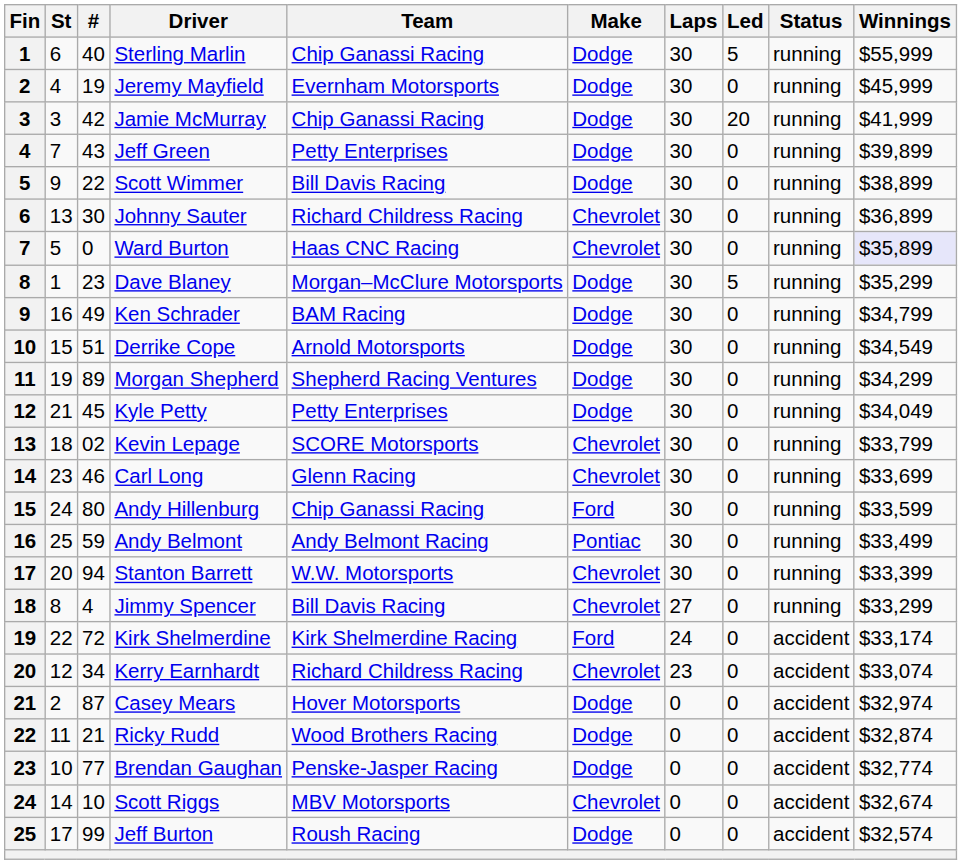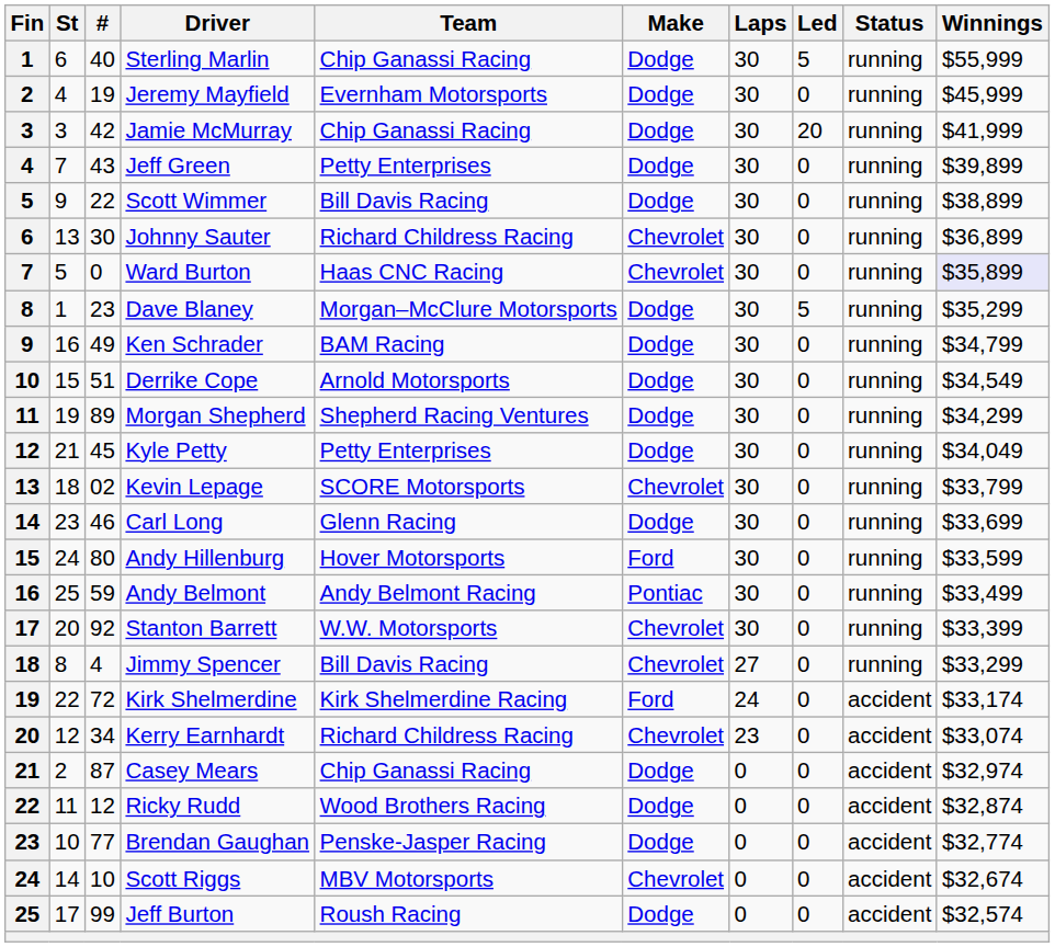Carl Long | Make: Chevrolet -> Dodge
Andy Hillenburg | Team: Chip Ganassi Racing -> Hover Motorsports
Stanton Barrett | #: 94 -> 92
Casey Mears | Team: Hover Motorsports -> Chip Ganassi Racing
Ricky Rudd | #: 21 -> 12
